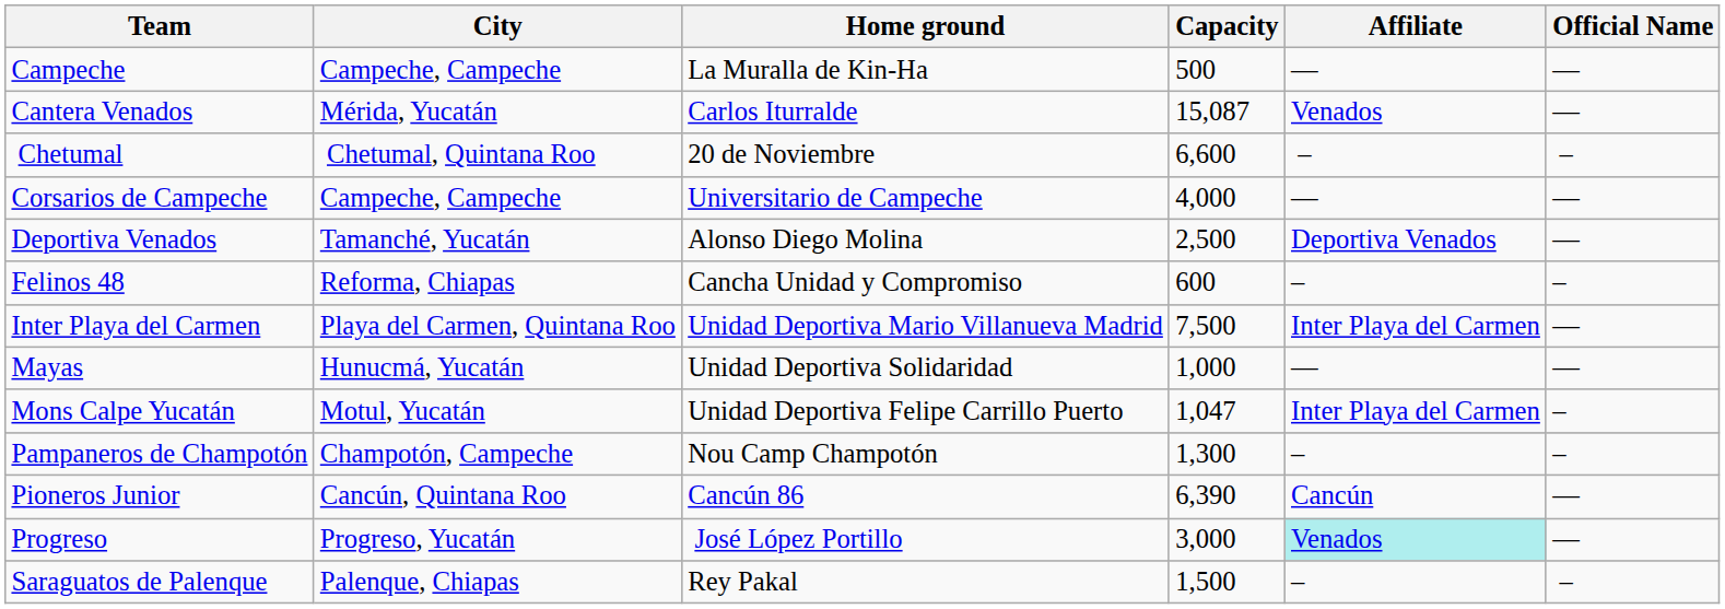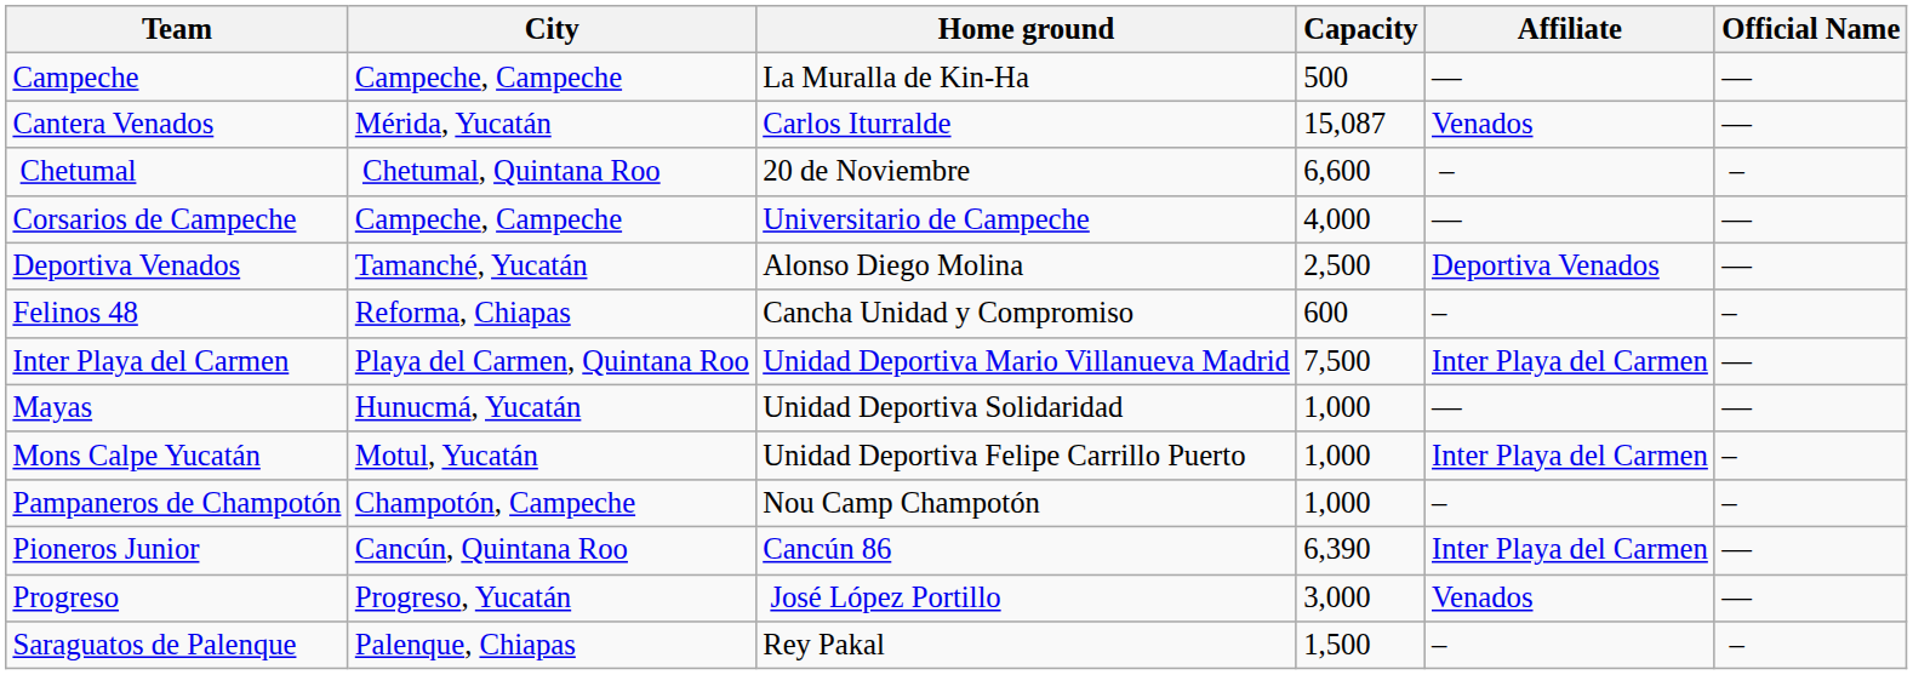Mons Calpe Yucatán | Capacity: 1,047 -> 1,000
Pampaneros de Champotón | Capacity: 1,300 -> 1,000
Pioneros Junior | Affiliate: Cancún -> Inter Playa del Carmen
Progreso | Affiliate: paleturquoise background -> no background
